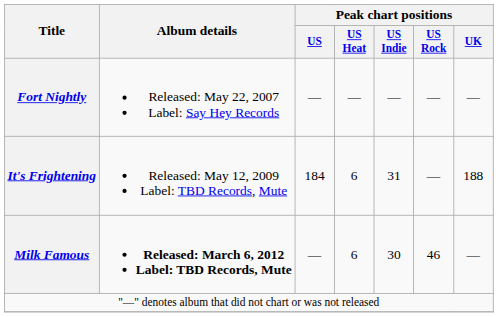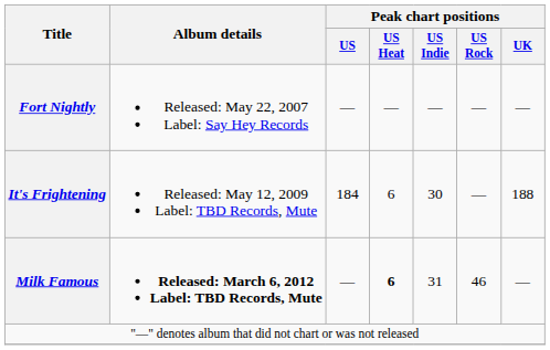It's Frightening | Peak chart positions / US Indie: 31 -> 30
Milk Famous | Peak chart positions / US Heat: normal -> bold
Milk Famous | Peak chart positions / US Indie: 30 -> 31
